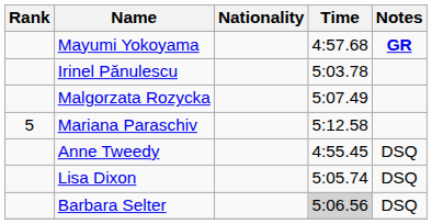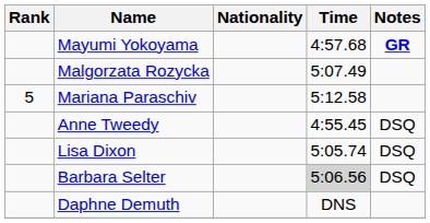- row: Irinel Pănulescu | 5:03.78
+ row: Daphne Demuth | DNS
